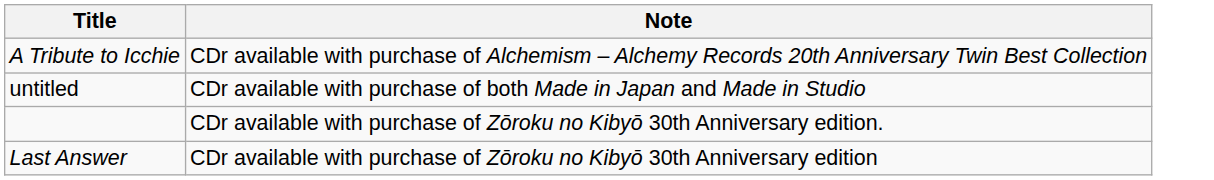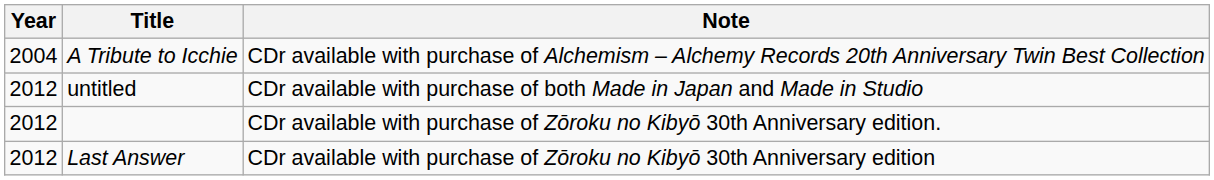+ column: Year | 2004 | 2012 | 2012 | 2012
